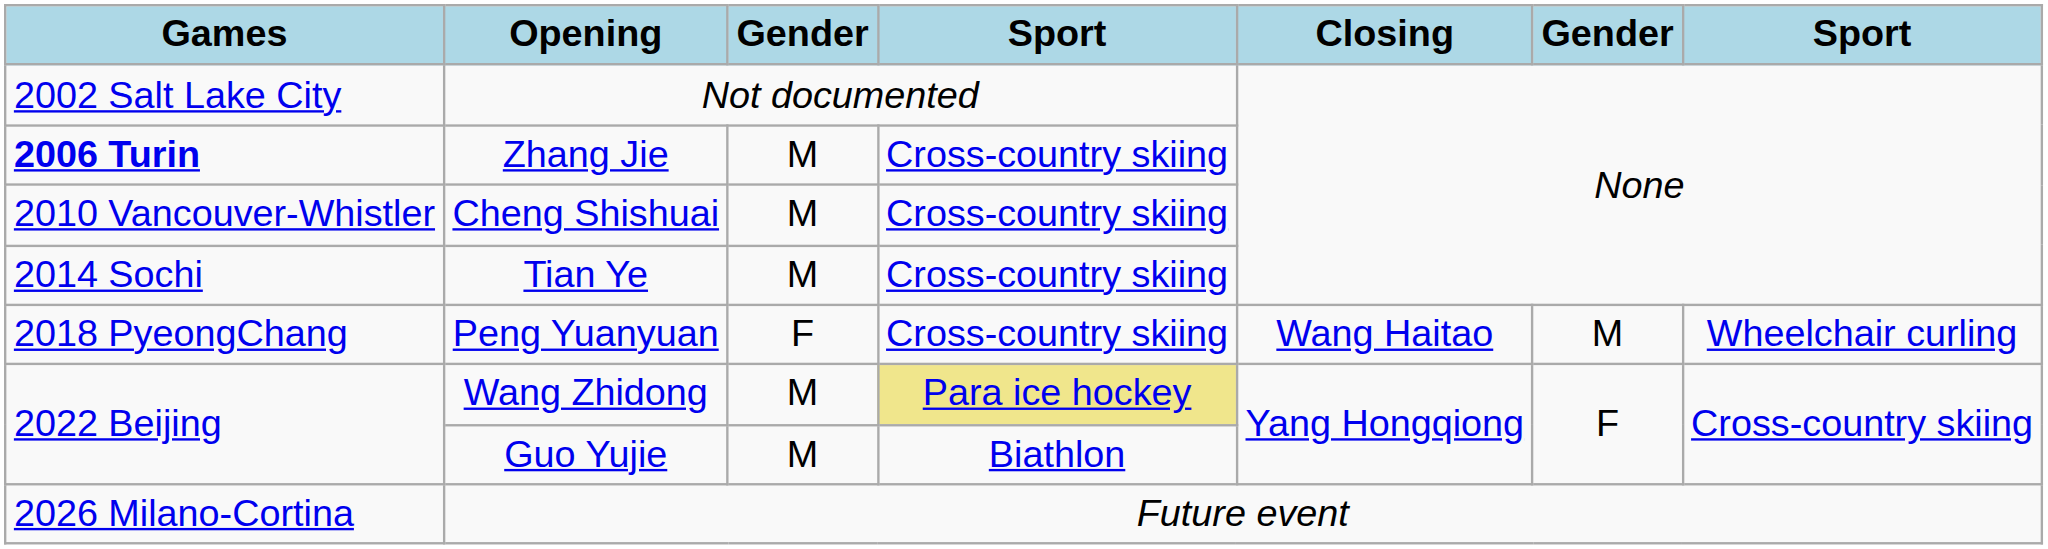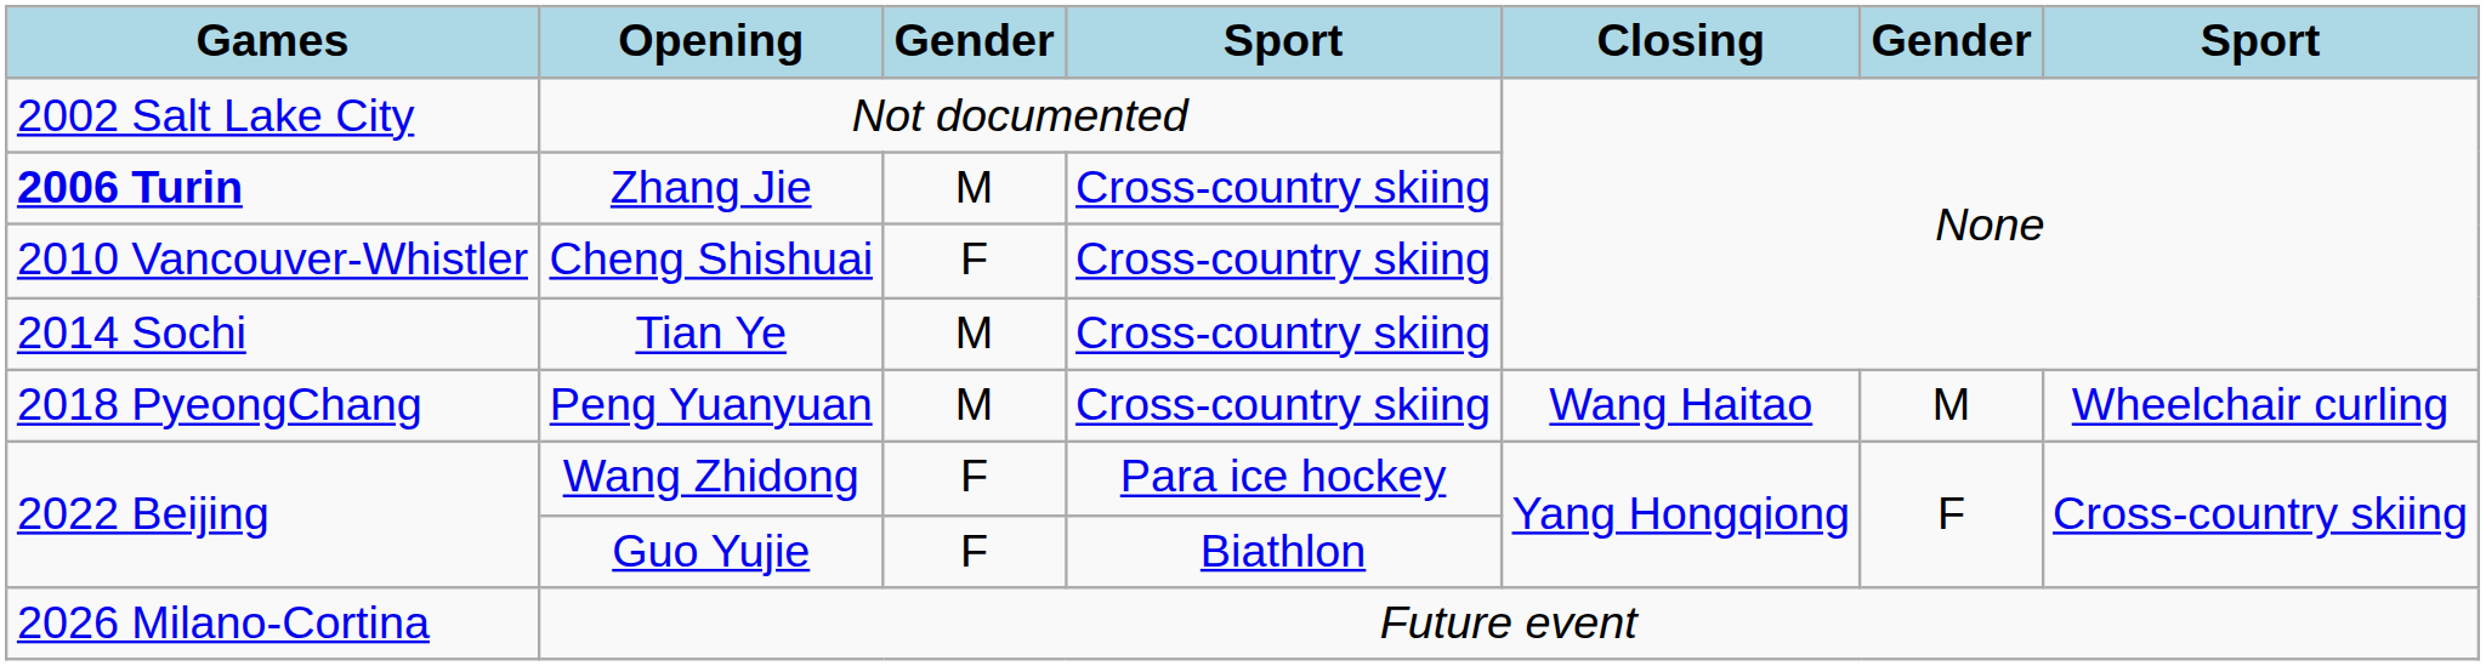Cheng Shishuai | column 3: M -> F
Peng Yuanyuan | column 3: F -> M
Wang Zhidong | column 3: M -> F
Wang Zhidong | column 4: khaki background -> no background
Guo Yujie | column 3: M -> F
